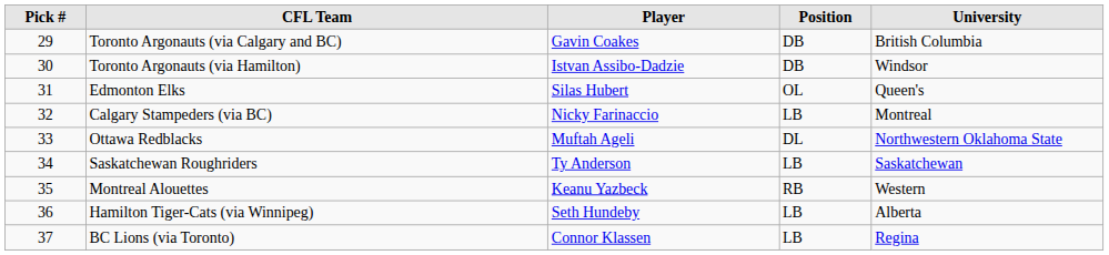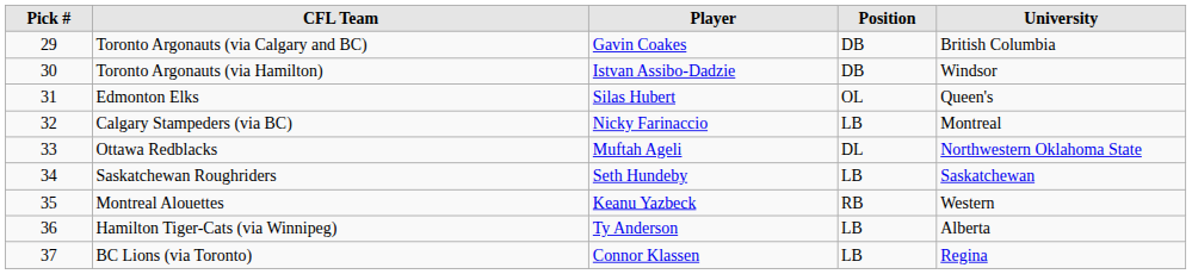Saskatchewan Roughriders | Player: Ty Anderson -> Seth Hundeby
Hamilton Tiger-Cats (via Winnipeg) | Player: Seth Hundeby -> Ty Anderson
